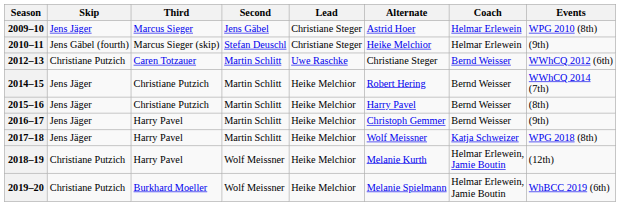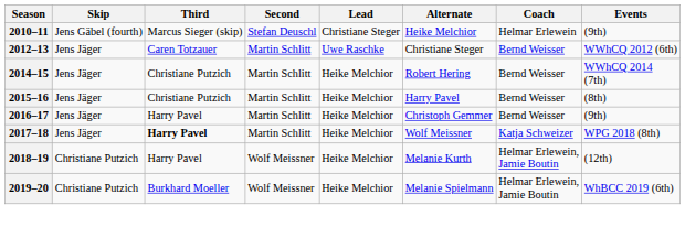- row: 2009–10 | Jens Jäger | Marcus Sieger | Jens Gäbel | Christiane Steger | Astrid Hoer | Helmar Erlewein | WPG 2010 (8th)
2012–13 | Skip: Christiane Putzich -> Jens Jäger
2017–18 | Third: normal -> bold
